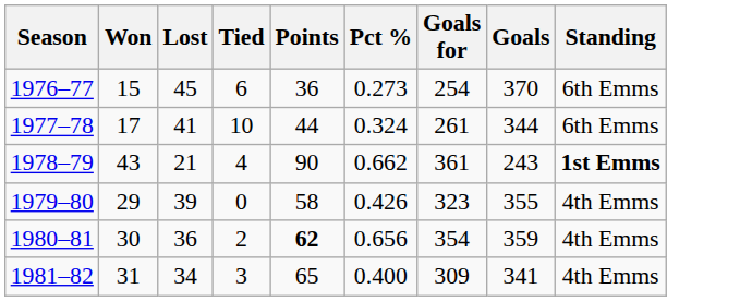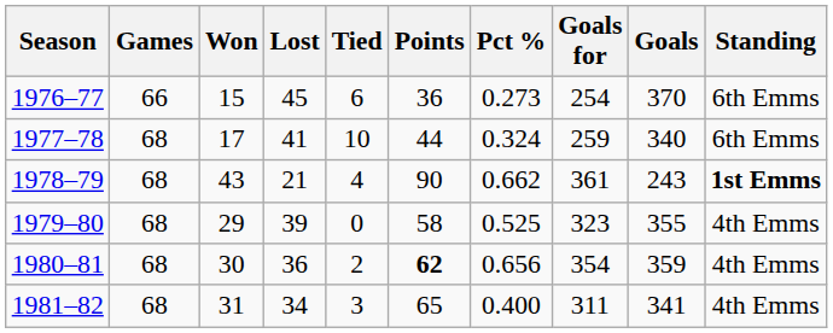+ column: Games | 66 | 68 | 68 | 68 | 68 | 68
1977–78 | Goals for: 261 -> 259
1977–78 | Goals: 344 -> 340
1979–80 | Pct %: 0.426 -> 0.525
1981–82 | Goals for: 309 -> 311
